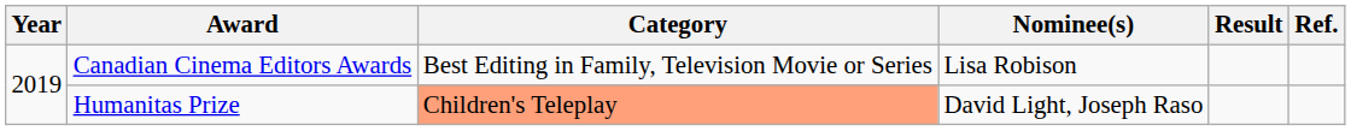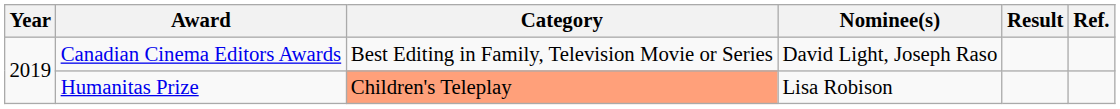Canadian Cinema Editors Awards | Nominee(s): Lisa Robison -> David Light, Joseph Raso
Humanitas Prize | Nominee(s): David Light, Joseph Raso -> Lisa Robison
